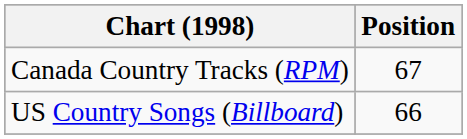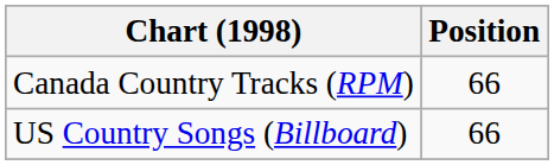Canada Country Tracks (RPM) | Position: 67 -> 66
